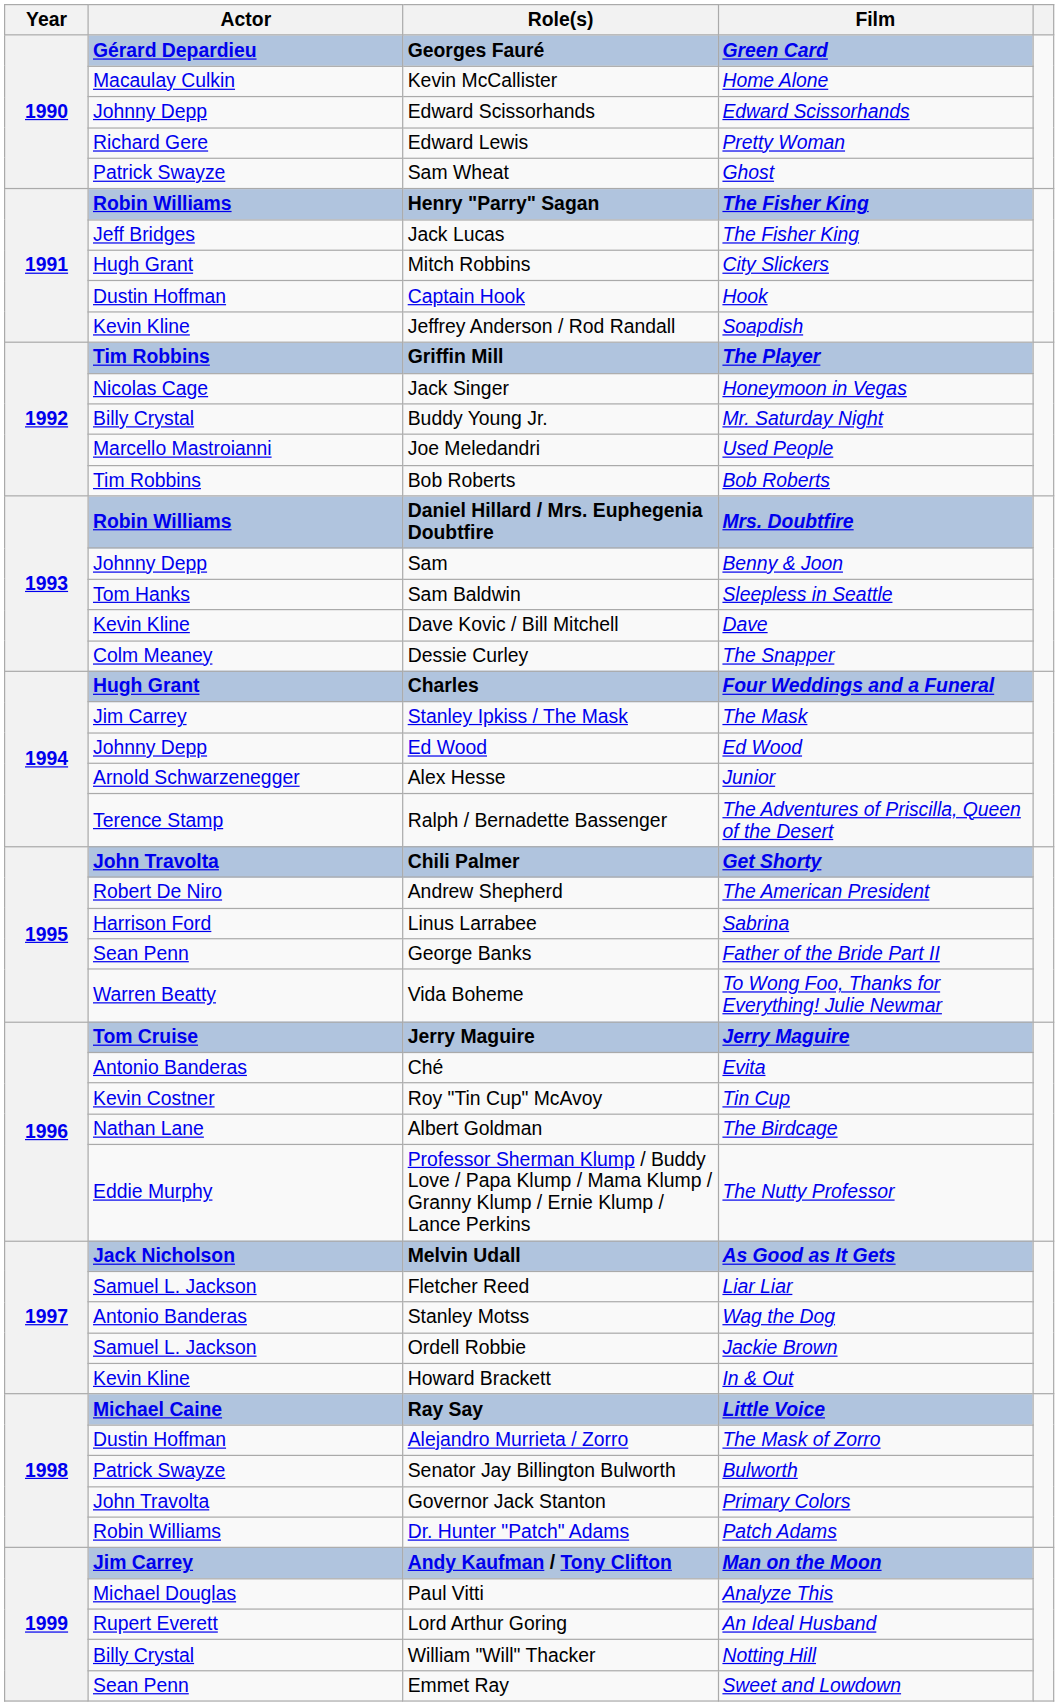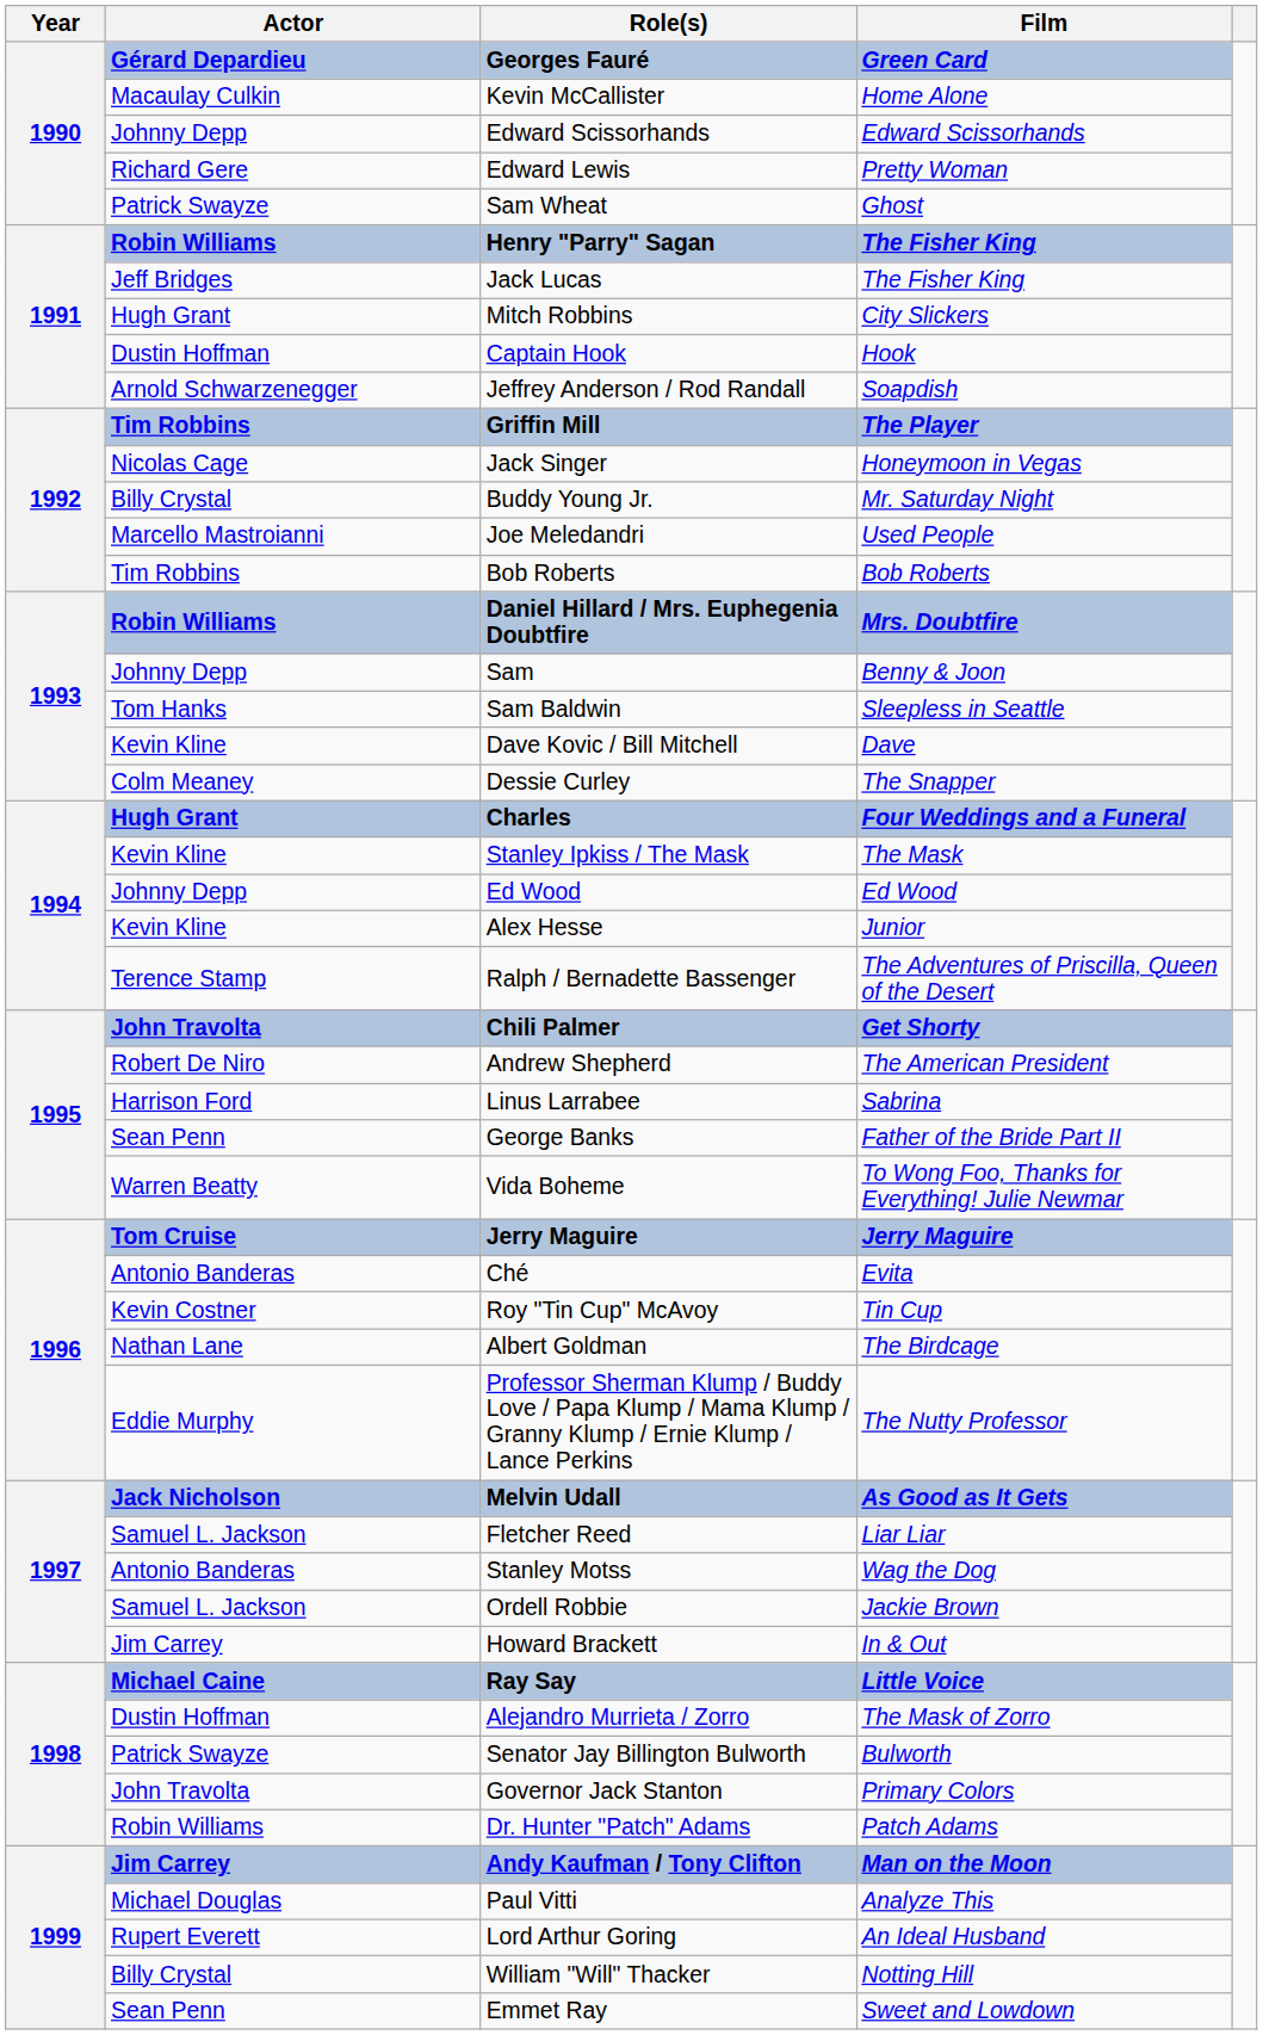Jeffrey Anderson / Rod Randall | Actor: Kevin Kline -> Arnold Schwarzenegger
Stanley Ipkiss / The Mask | Actor: Jim Carrey -> Kevin Kline
Alex Hesse | Actor: Arnold Schwarzenegger -> Kevin Kline
Howard Brackett | Actor: Kevin Kline -> Jim Carrey
